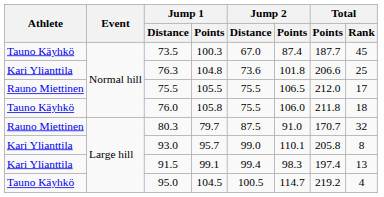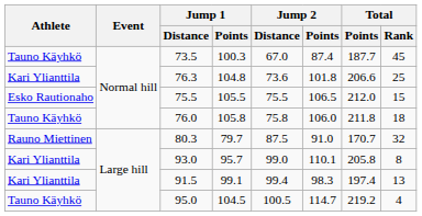105.5 | Athlete: Rauno Miettinen -> Esko Rautionaho
105.5 | Total / Rank: 17 -> 15
105.8 | Jump 2 / Distance: 75.5 -> 75.8
